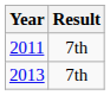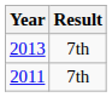rows swapped: 2011 <-> 2013
